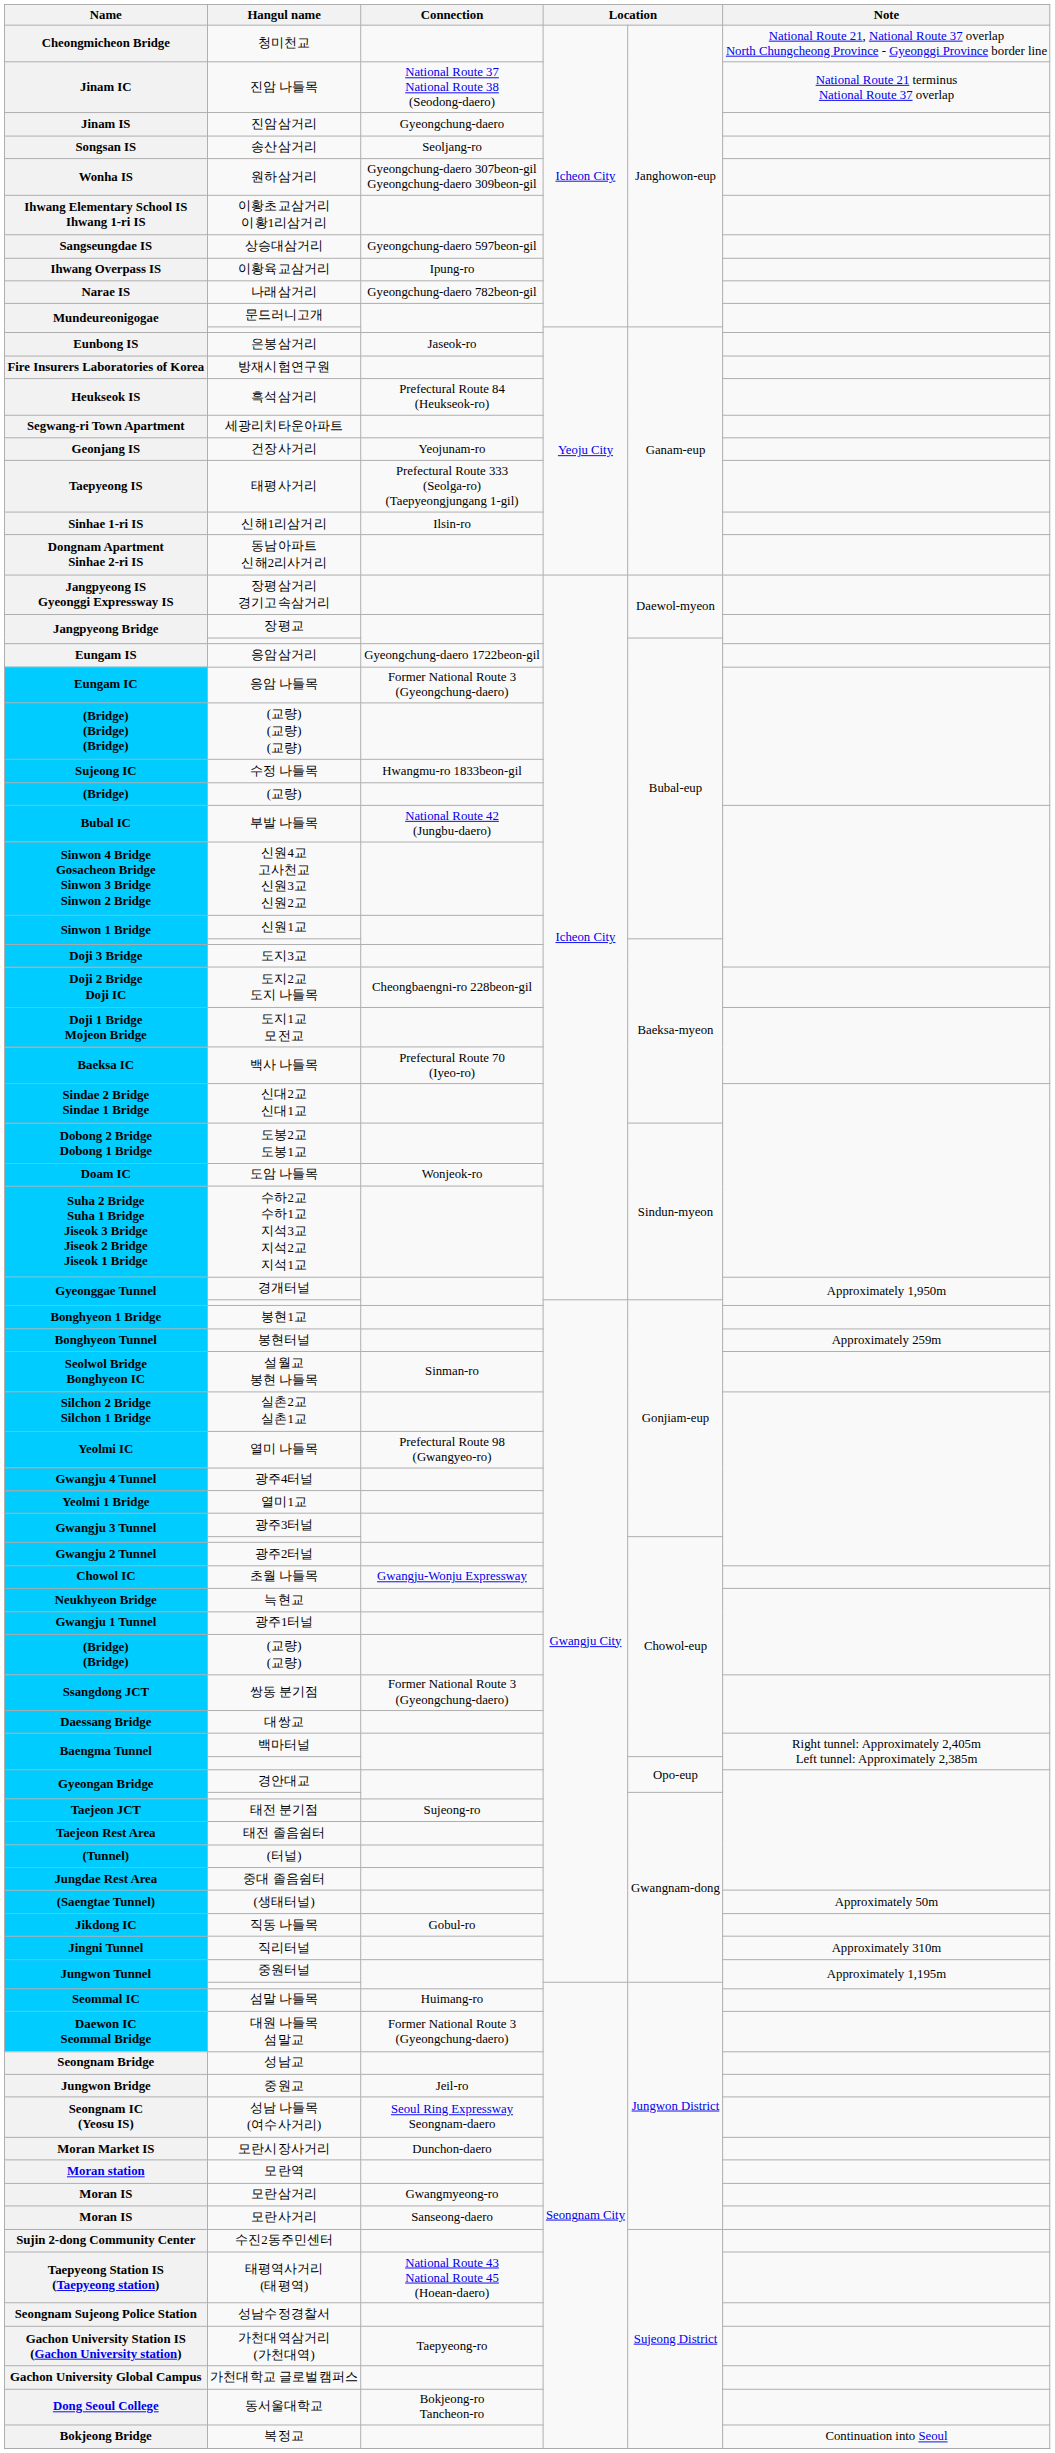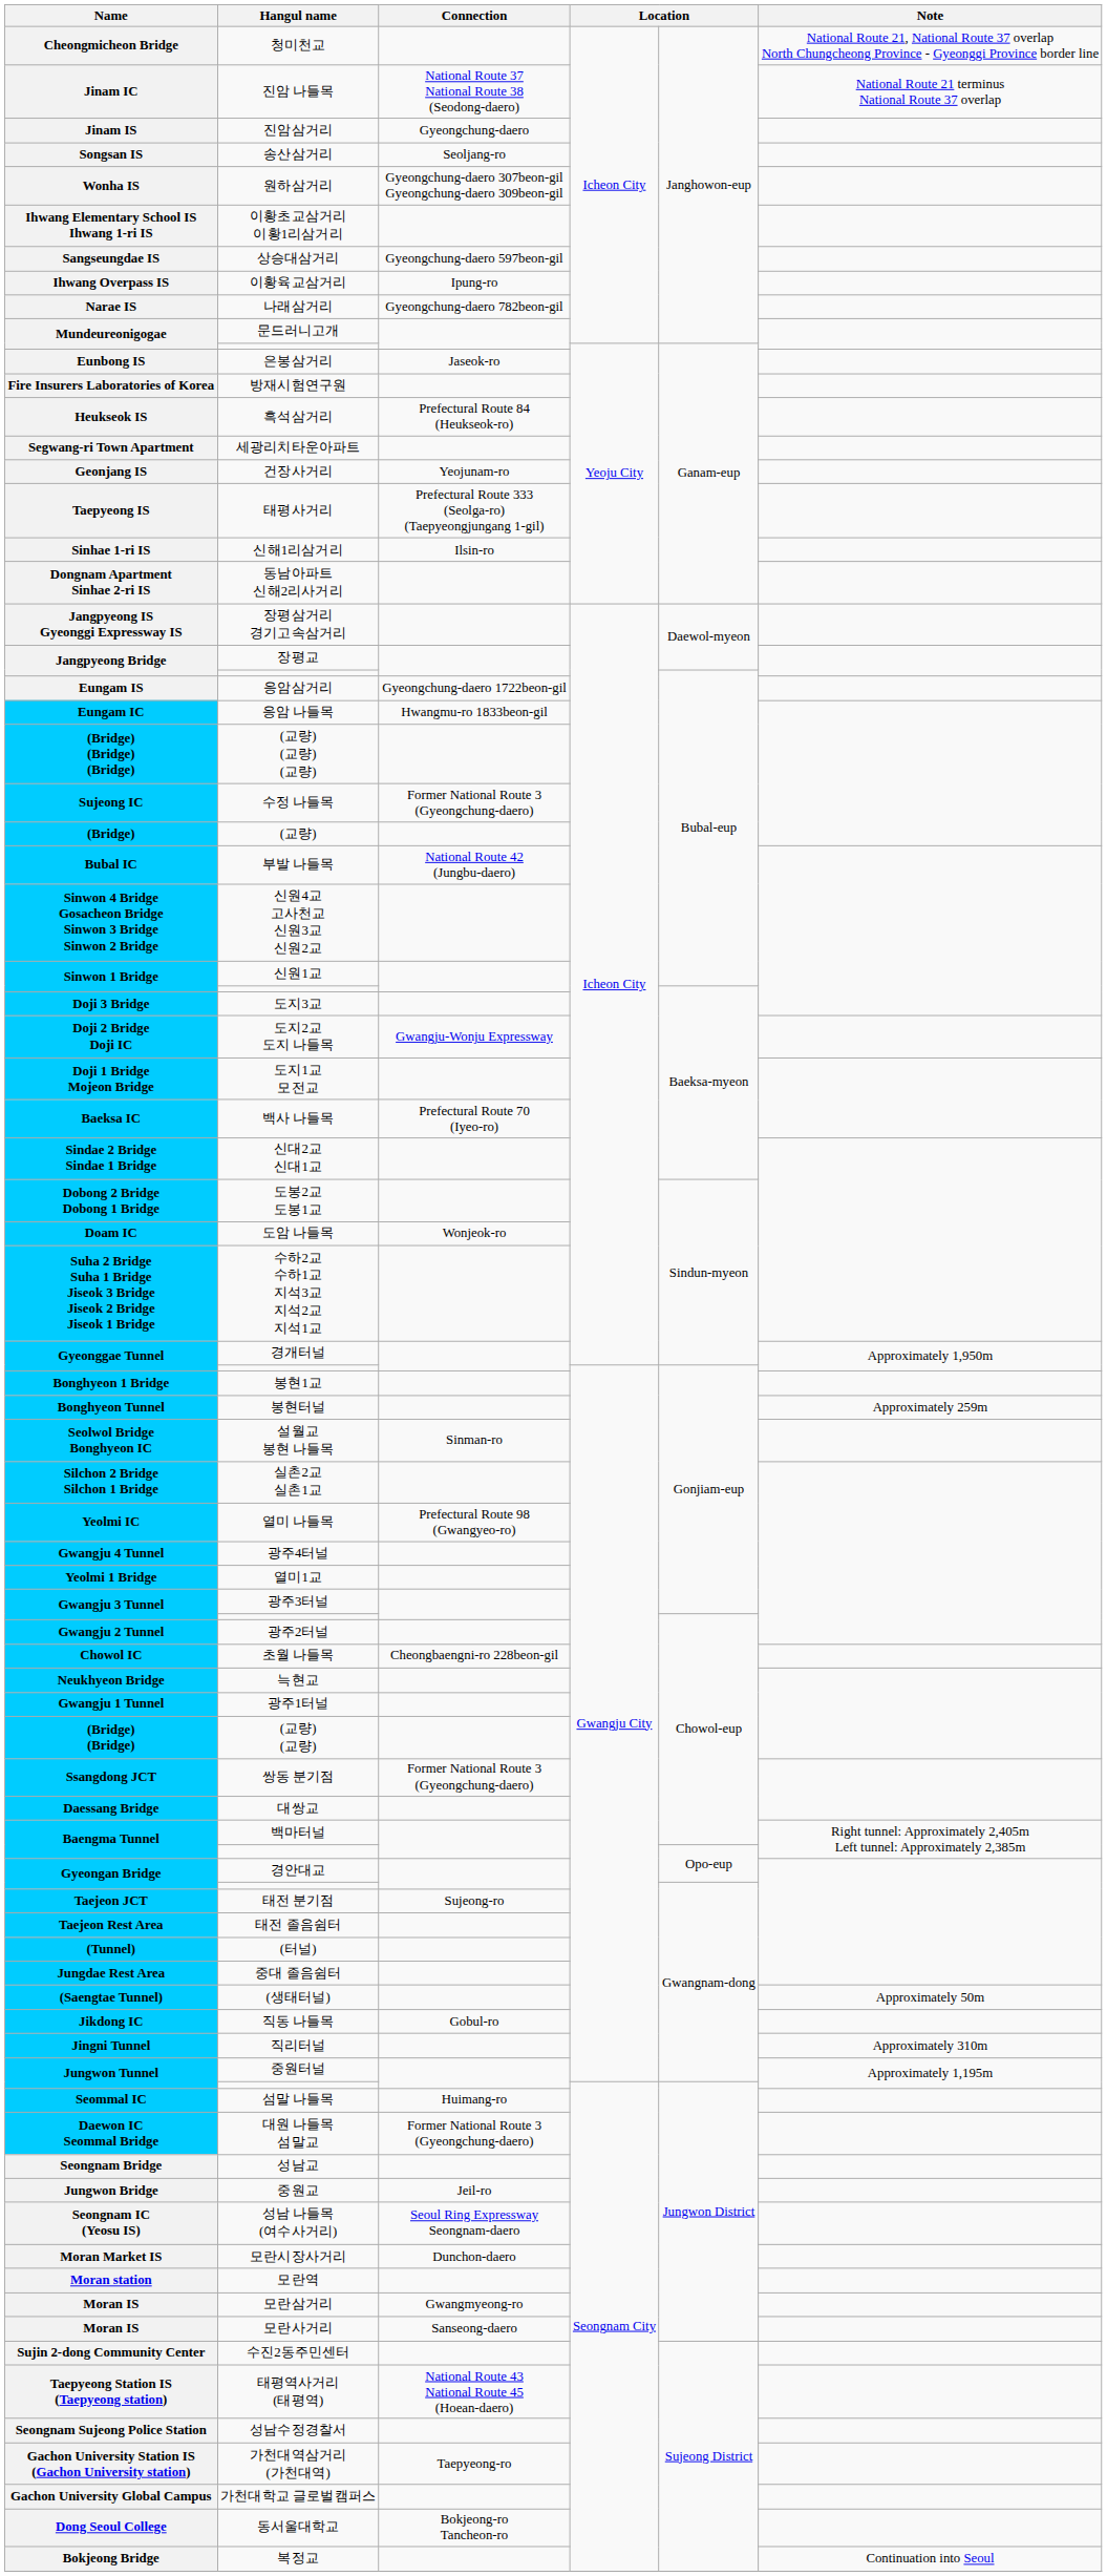응암 나들목 | Connection: Former National Route 3 (Gyeongchung-daero) -> Hwangmu-ro 1833beon-gil
수정 나들목 | Connection: Hwangmu-ro 1833beon-gil -> Former National Route 3 (Gyeongchung-daero)
도지2교 도지 나들목 | Connection: Cheongbaengni-ro 228beon-gil -> Gwangju-Wonju Expressway
초월 나들목 | Connection: Gwangju-Wonju Expressway -> Cheongbaengni-ro 228beon-gil
